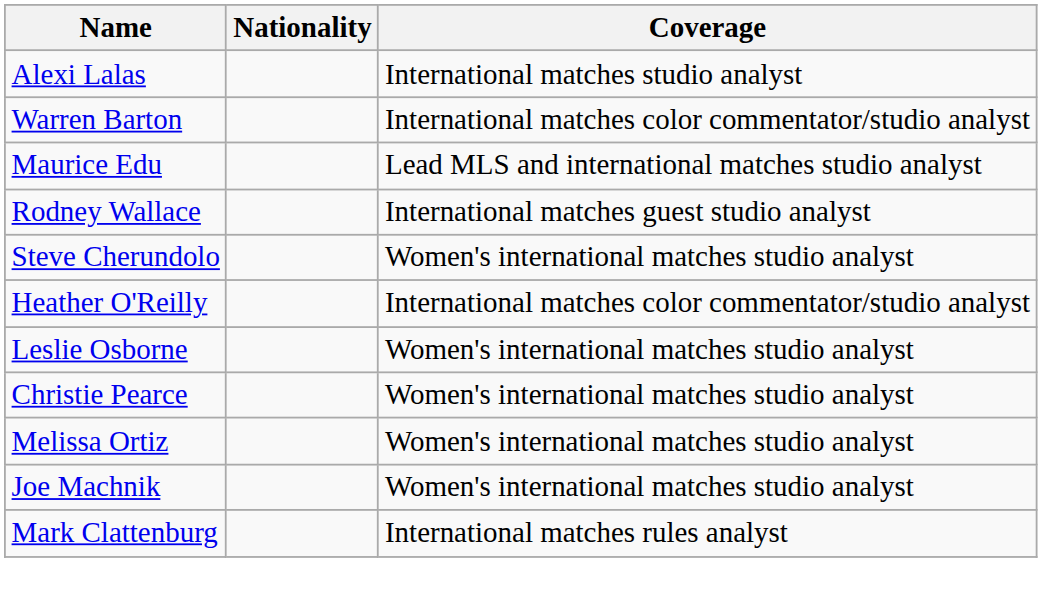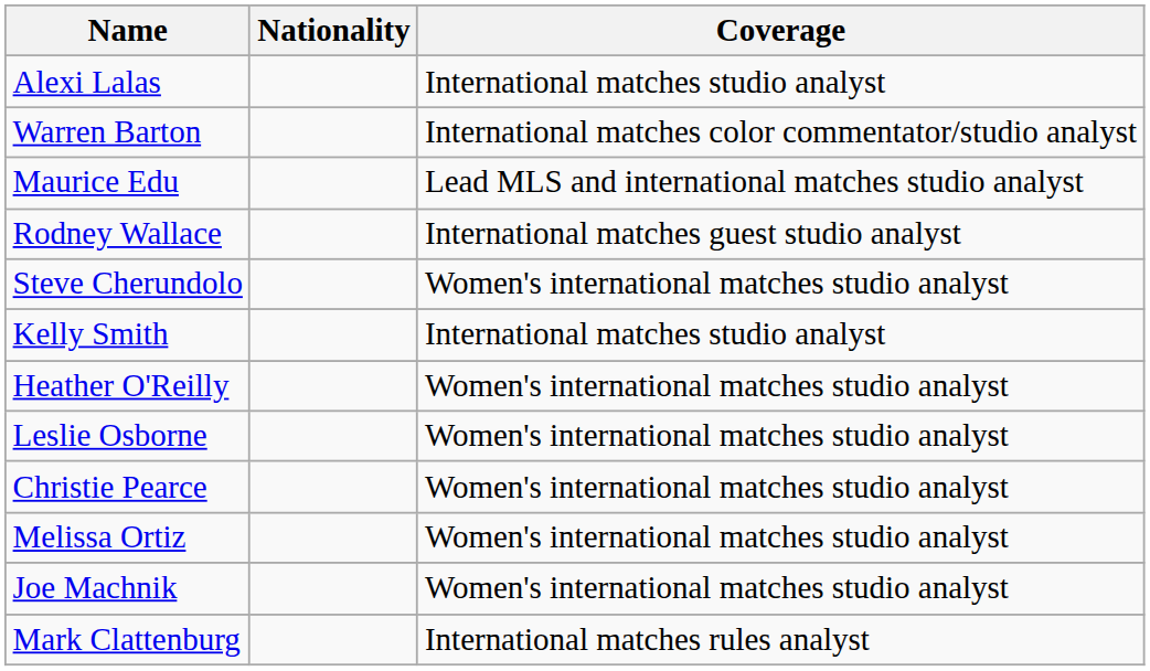+ row: Kelly Smith | International matches studio analyst
Heather O'Reilly | Coverage: International matches color commentator/studio analyst -> Women's international matches studio analyst
